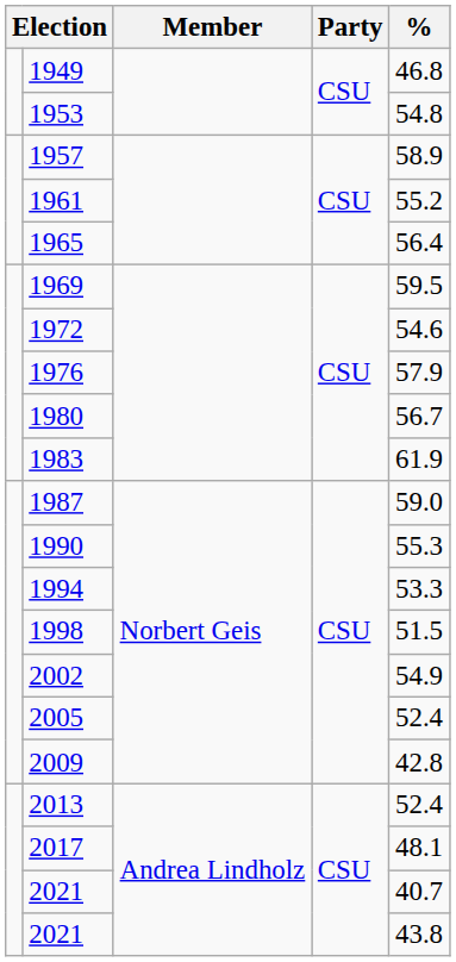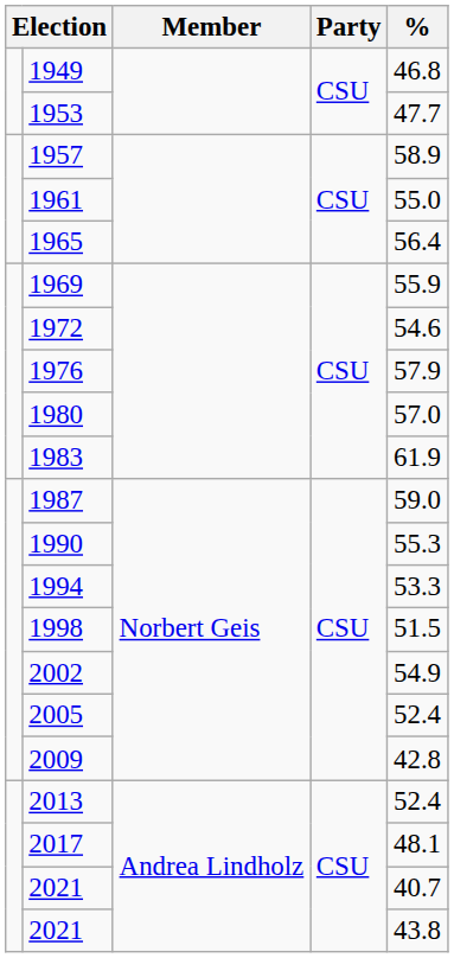1953 | %: 54.8 -> 47.7
1961 | %: 55.2 -> 55.0
1969 | %: 59.5 -> 55.9
1980 | %: 56.7 -> 57.0
